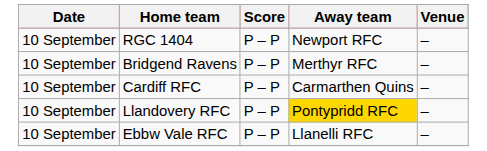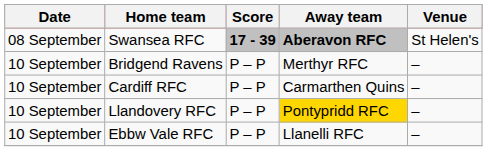+ row: 08 September | Swansea RFC | 17 - 39 | Aberavon RFC | St Helen's
- row: 10 September | RGC 1404 | P – P | Newport RFC | –
